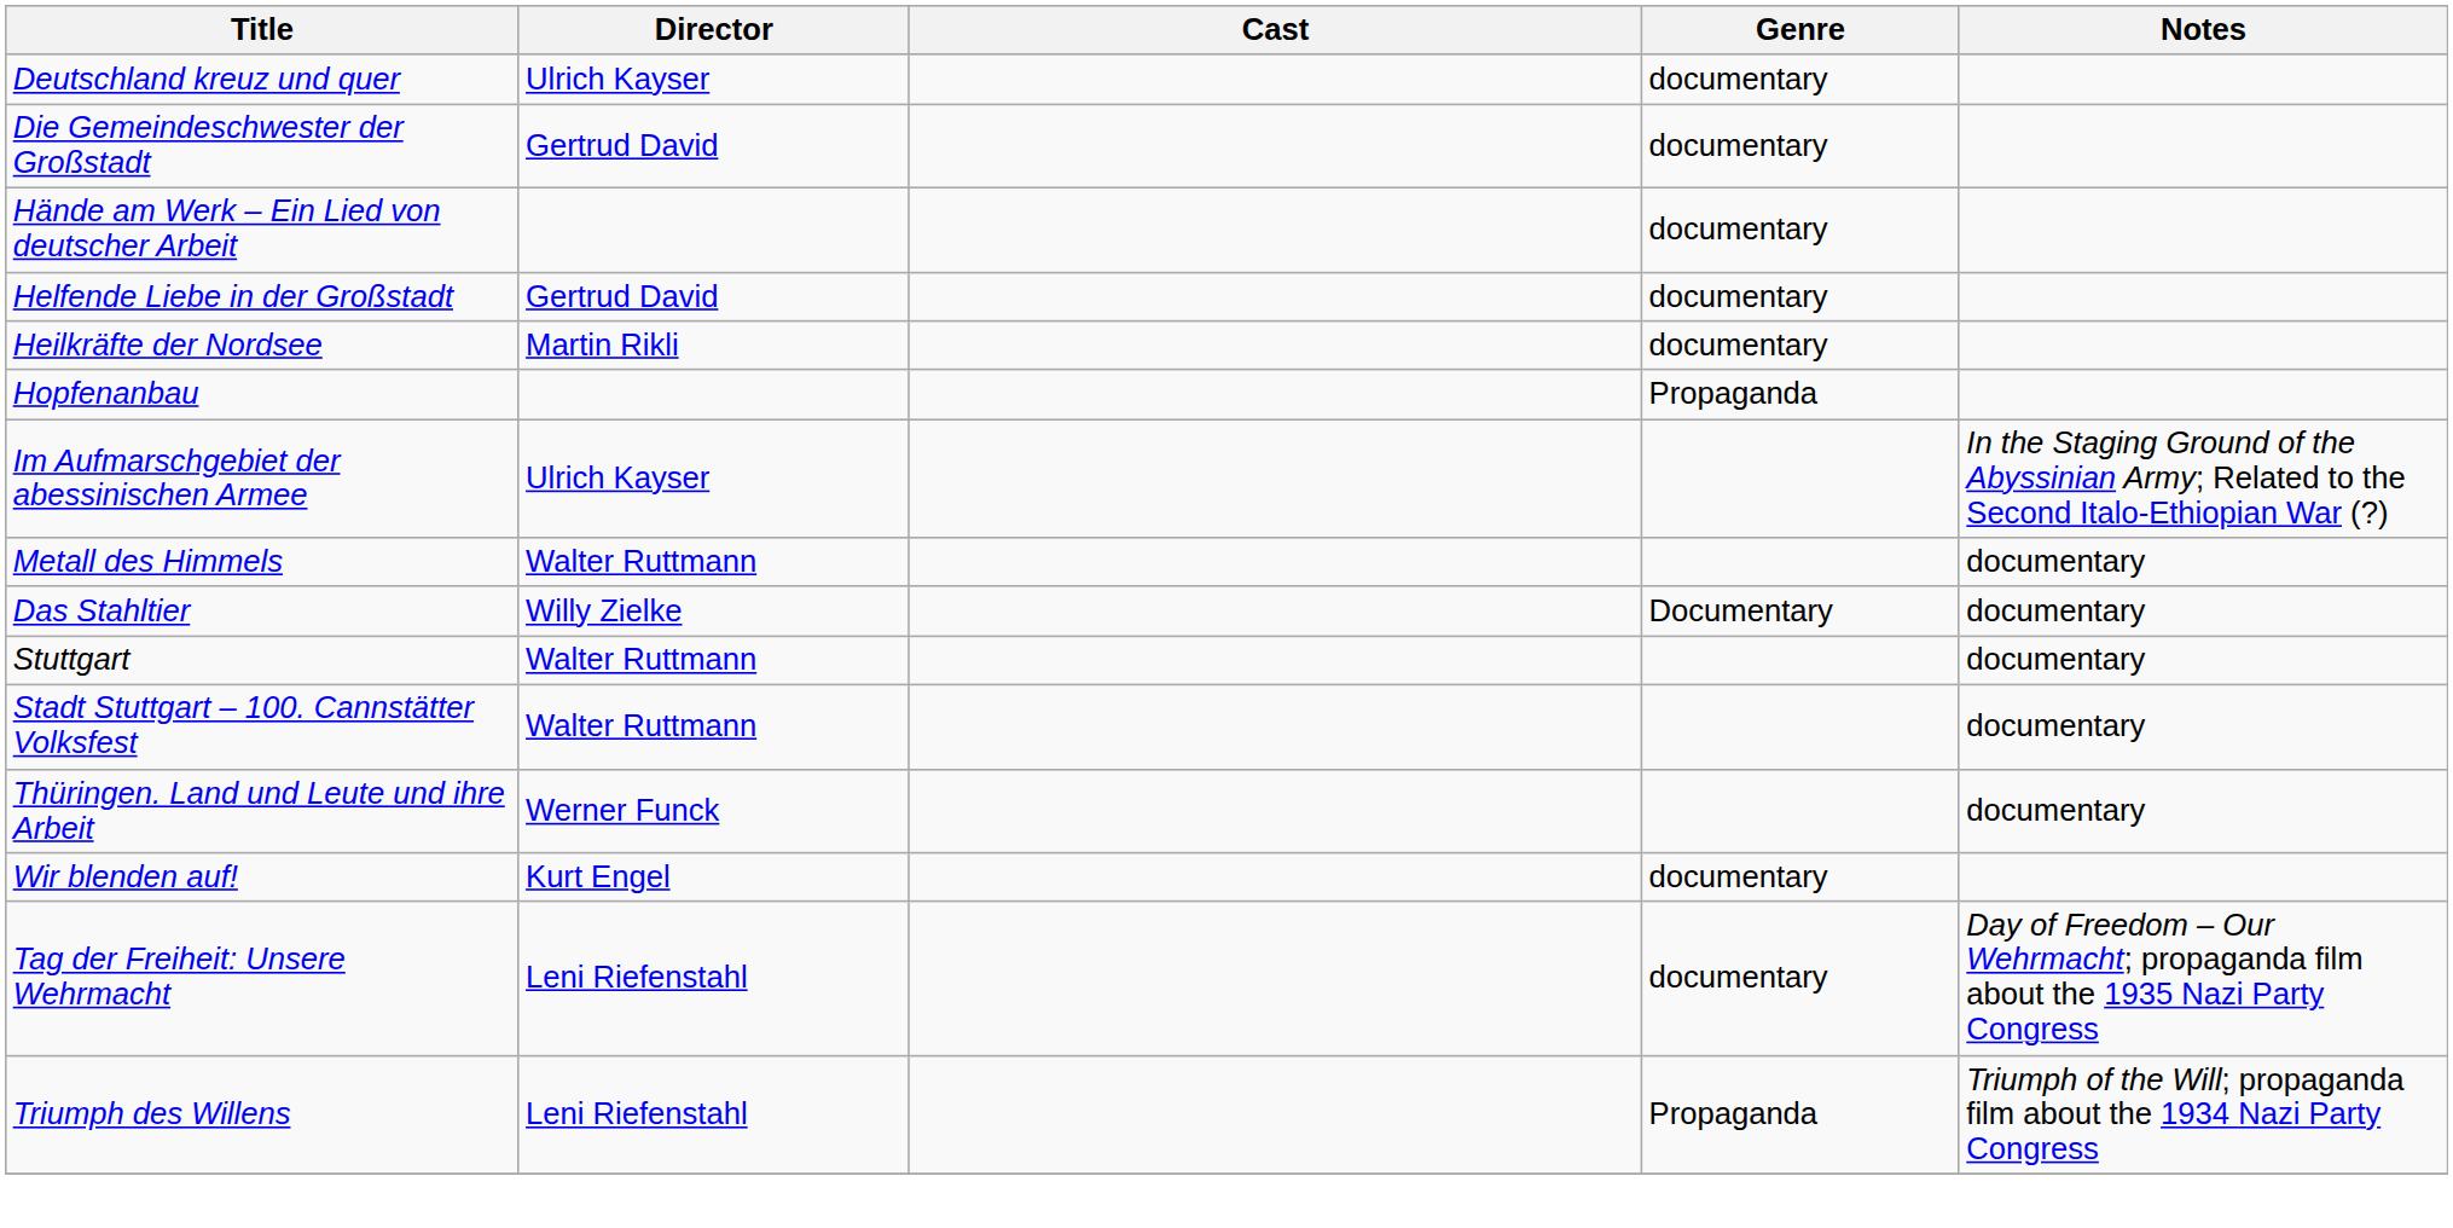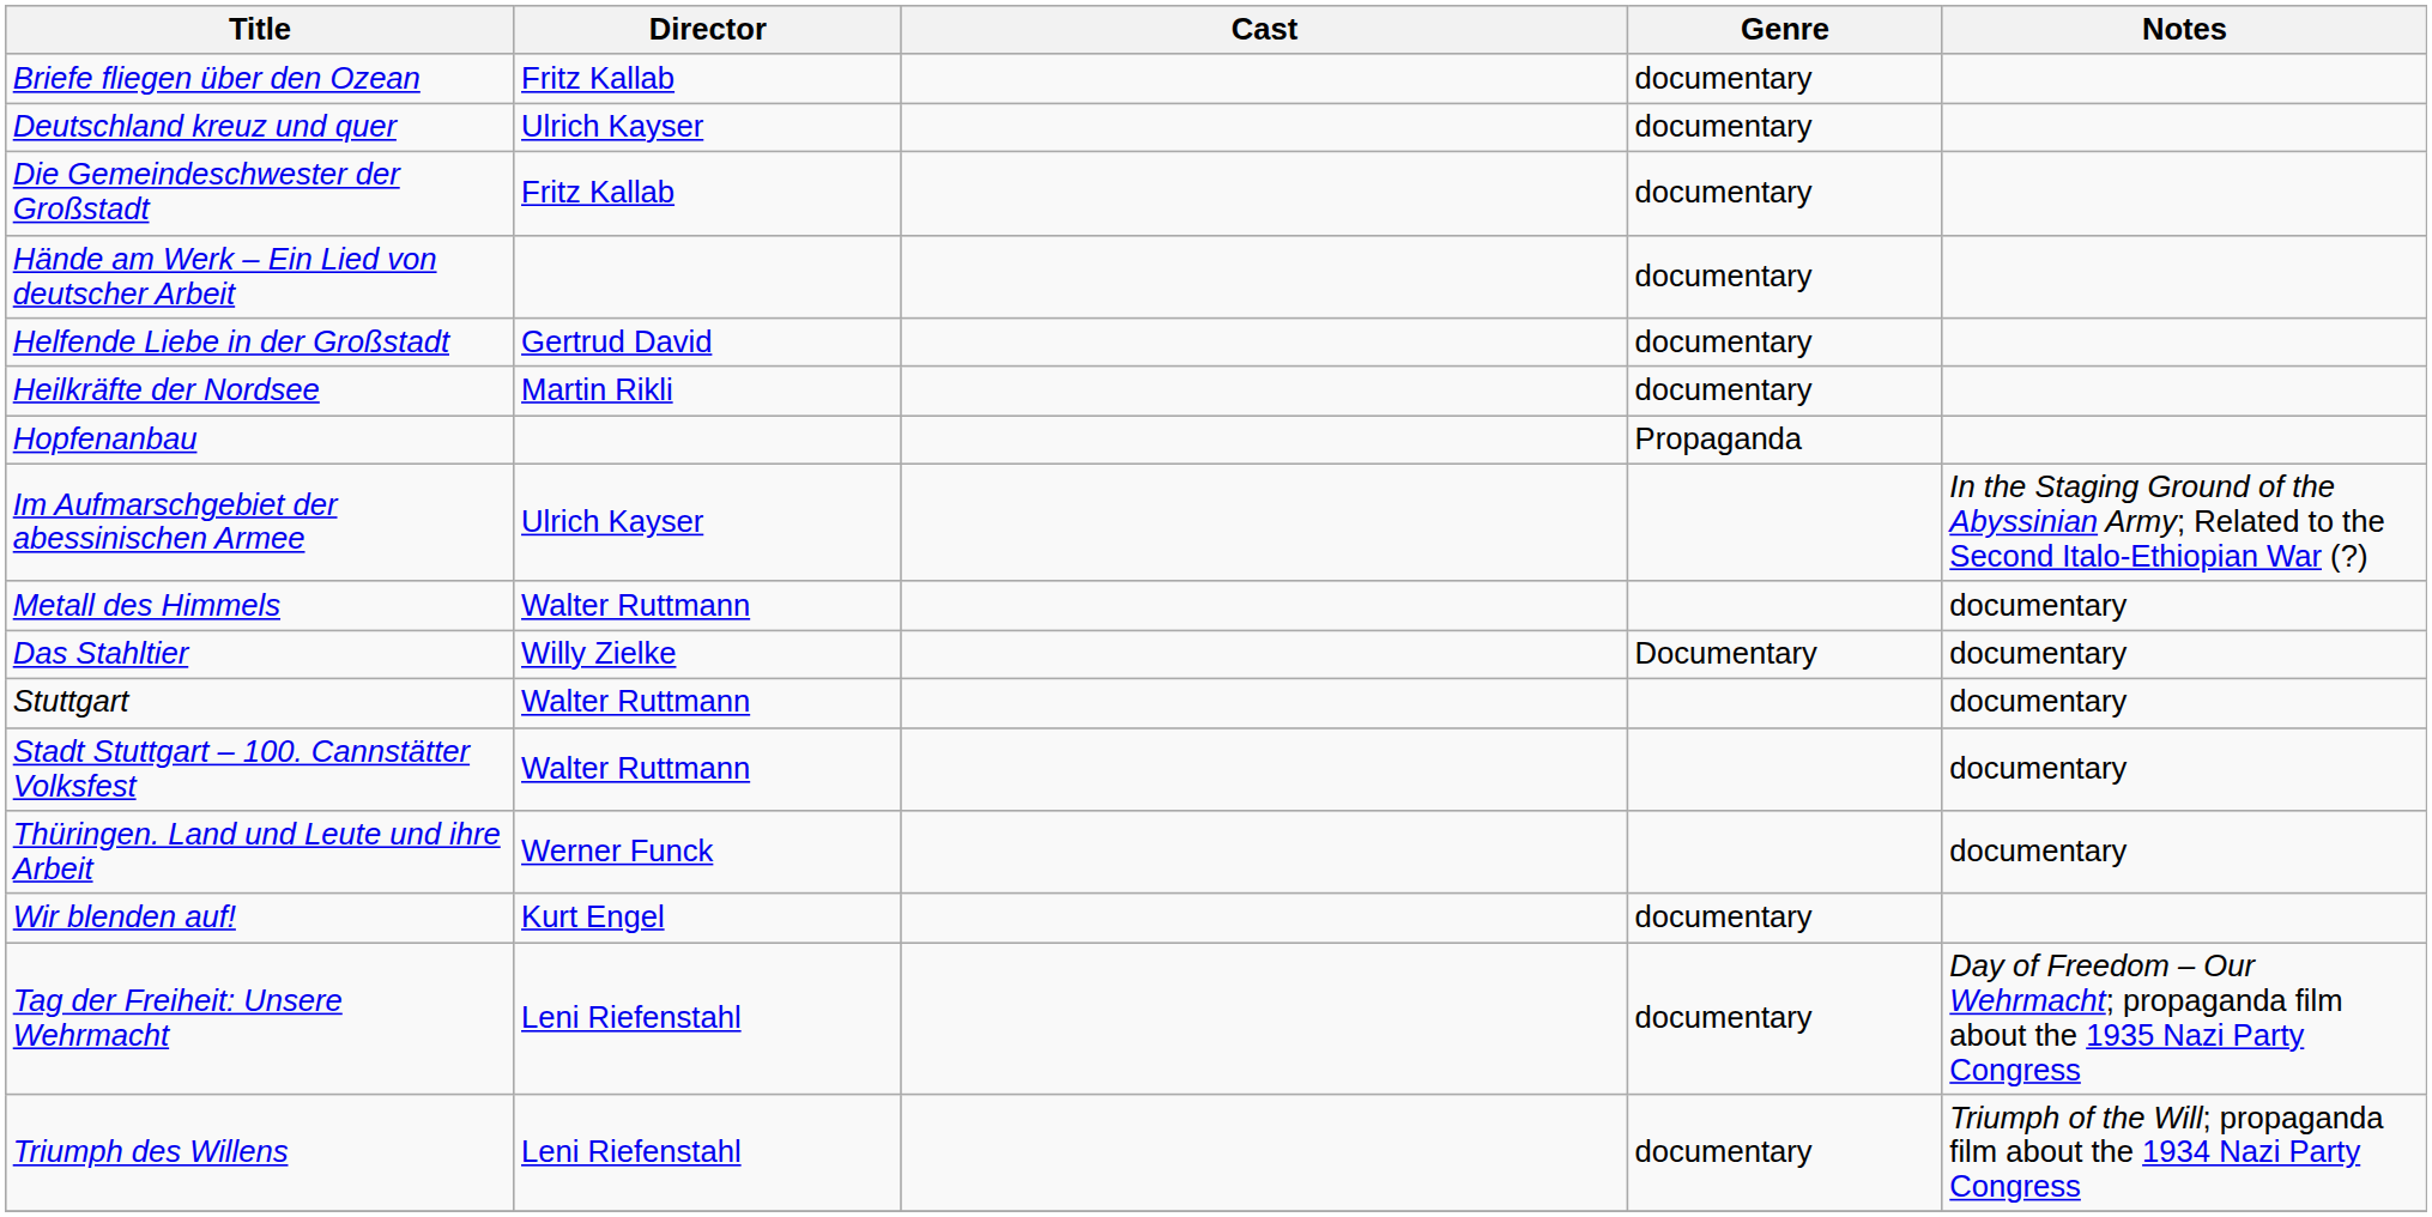+ row: Briefe fliegen über den Ozean | Fritz Kallab | documentary
Die Gemeindeschwester der Großstadt | Director: Gertrud David -> Fritz Kallab
Triumph des Willens | Genre: Propaganda -> documentary
